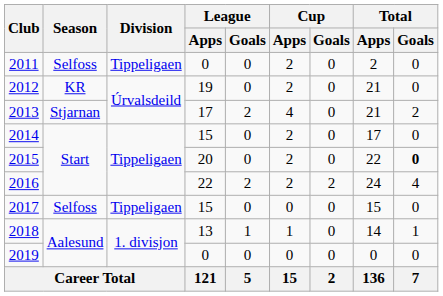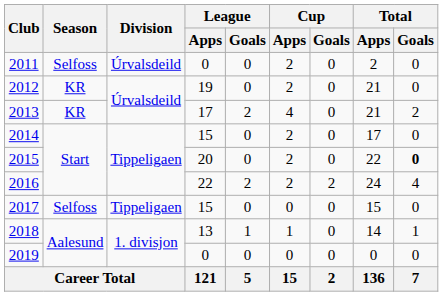2011 | Division: Tippeligaen -> Úrvalsdeild
2013 | Season: Stjarnan -> KR
